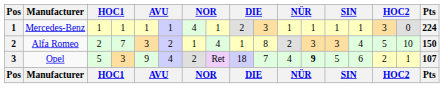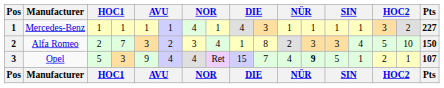Mercedes-Benz | column 9: 2 -> 4
Mercedes-Benz | column 16: 0 -> 2
Mercedes-Benz | Pts: 224 -> 227
Alfa Romeo | column 7: 1 -> 3
Opel | column 7: 2 -> 4
Opel | column 9: 18 -> 15
Opel | column 14: 6 -> 1
